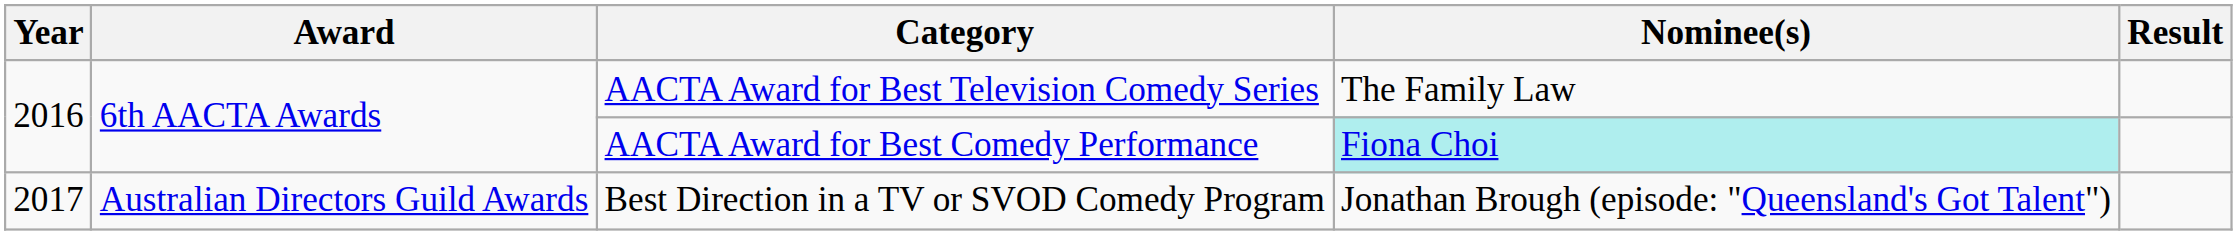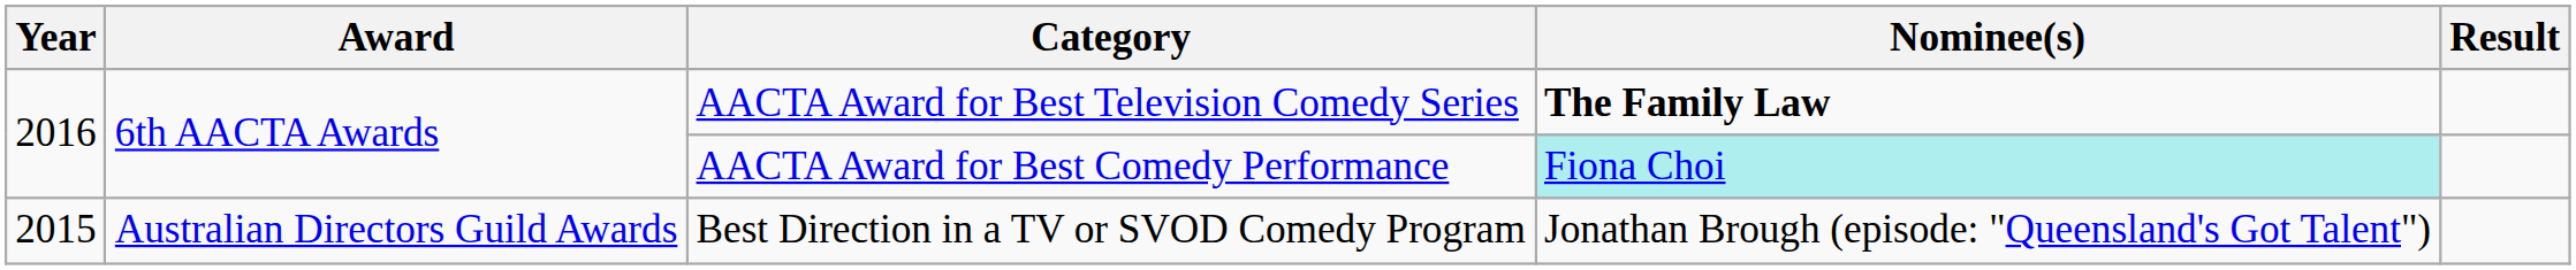AACTA Award for Best Television Comedy Series | Nominee(s): normal -> bold
Best Direction in a TV or SVOD Comedy Program | Year: 2017 -> 2015
